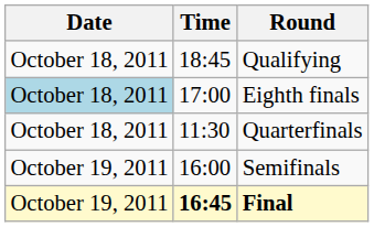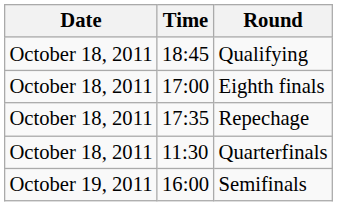Eighth finals | Date: lightblue background -> no background
+ row: October 18, 2011 | 17:35 | Repechage
- row: October 19, 2011 | 16:45 | Final
